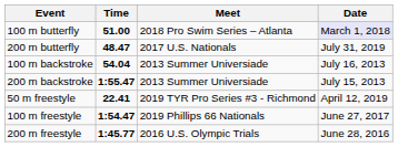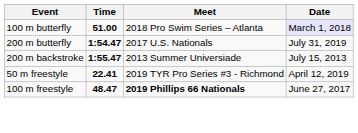200 m butterfly | Time: 48.47 -> 1:54.47
- row: 100 m backstroke | 54.04 | 2013 Summer Universiade | July 16, 2013
100 m freestyle | Time: 1:54.47 -> 48.47
100 m freestyle | Meet: normal -> bold
- row: 200 m freestyle | 1:45.77 | 2016 U.S. Olympic Trials | June 28, 2016
